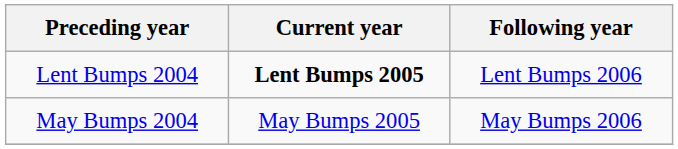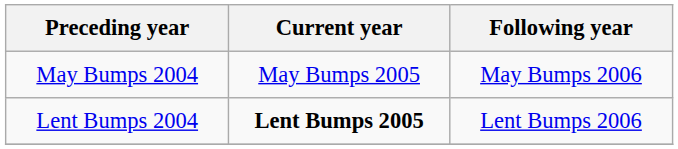rows swapped: Lent Bumps 2004 <-> May Bumps 2004
